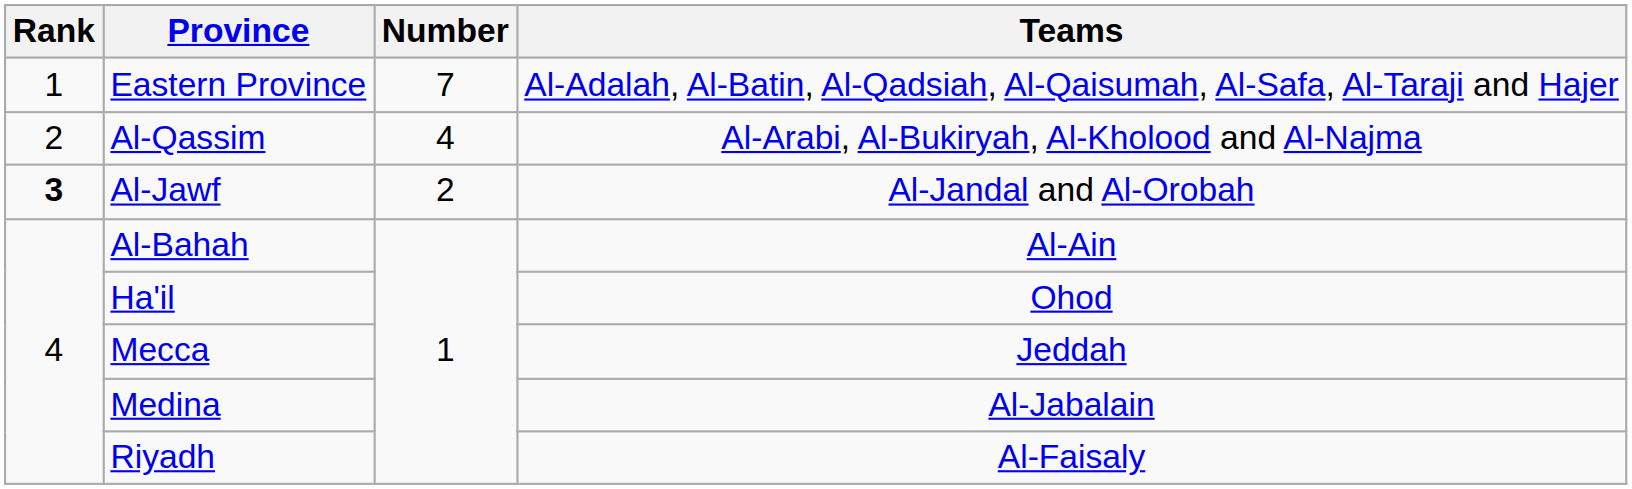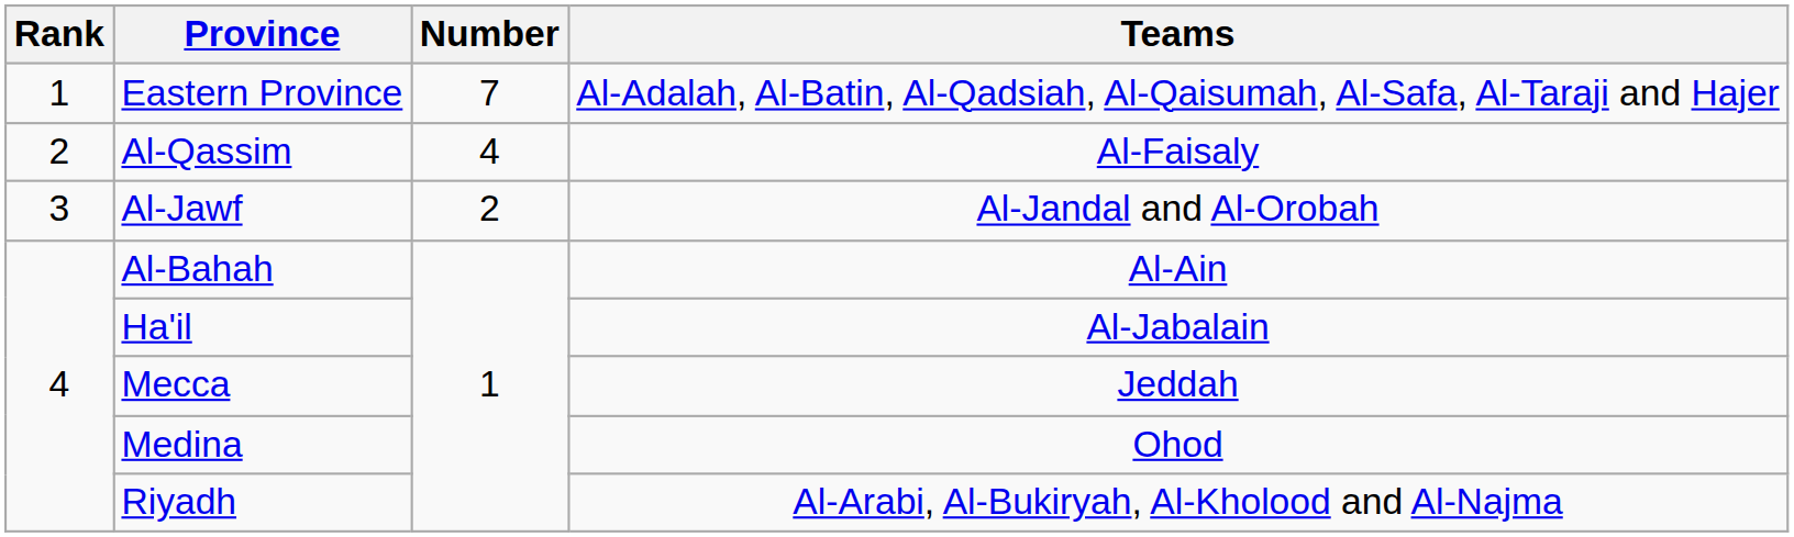Al-Qassim | Teams: Al-Arabi, Al-Bukiryah, Al-Kholood and Al-Najma -> Al-Faisaly
Al-Jawf | Rank: bold -> normal
Ha'il | Teams: Ohod -> Al-Jabalain
Medina | Teams: Al-Jabalain -> Ohod
Riyadh | Teams: Al-Faisaly -> Al-Arabi, Al-Bukiryah, Al-Kholood and Al-Najma
